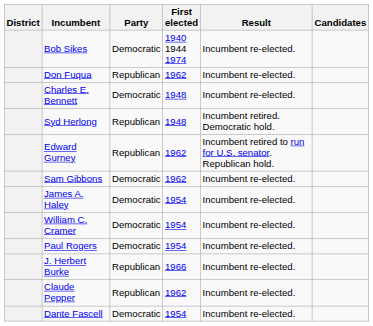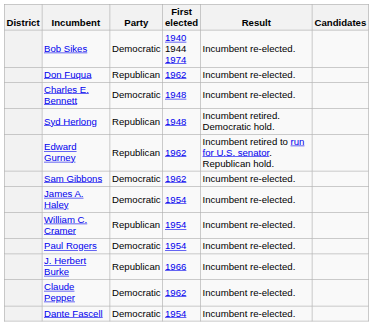William C. Cramer | Party: Democratic -> Republican
Claude Pepper | Party: Republican -> Democratic
